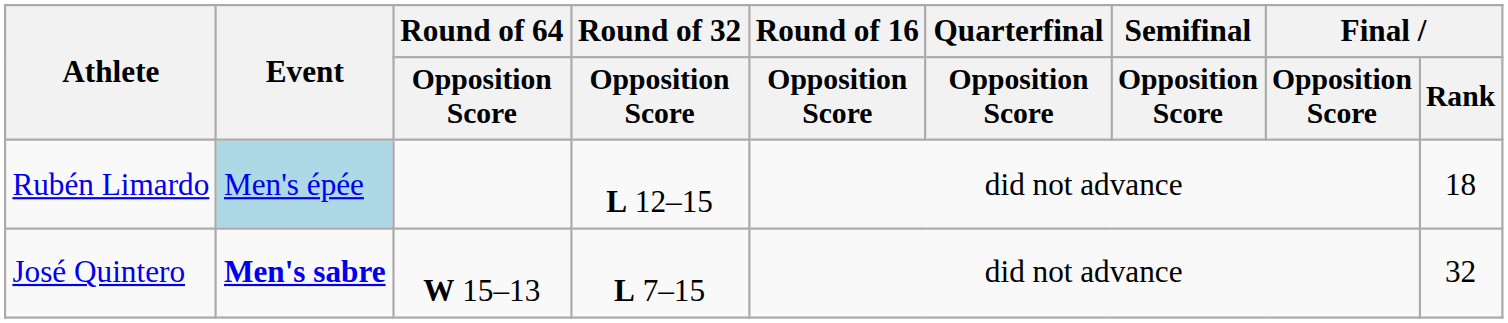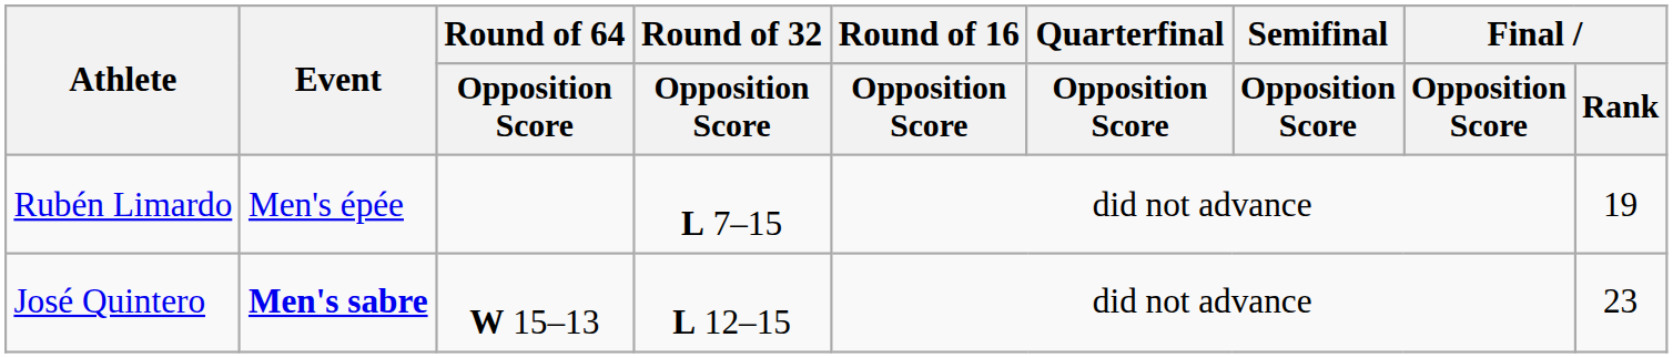Rubén Limardo | Event: lightblue background -> no background
Rubén Limardo | Round of 32 / Opposition Score: L 12–15 -> L 7–15
Rubén Limardo | Final / Rank: 18 -> 19
José Quintero | Round of 32 / Opposition Score: L 7–15 -> L 12–15
José Quintero | Final / Rank: 32 -> 23
